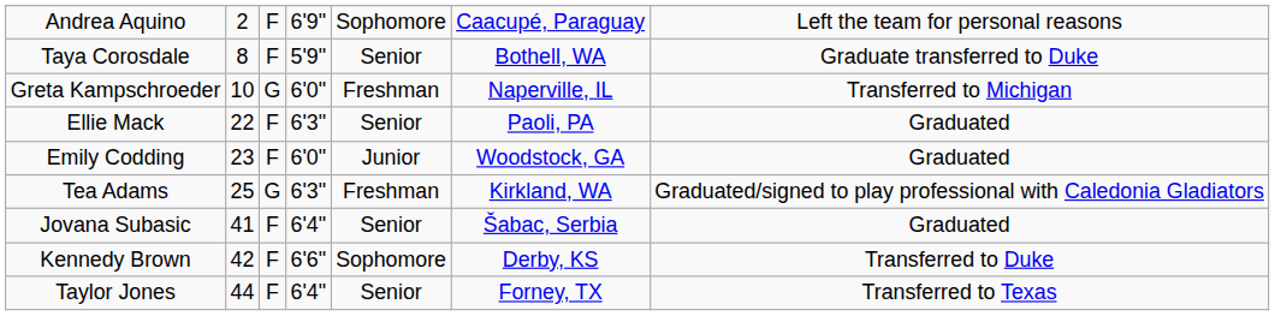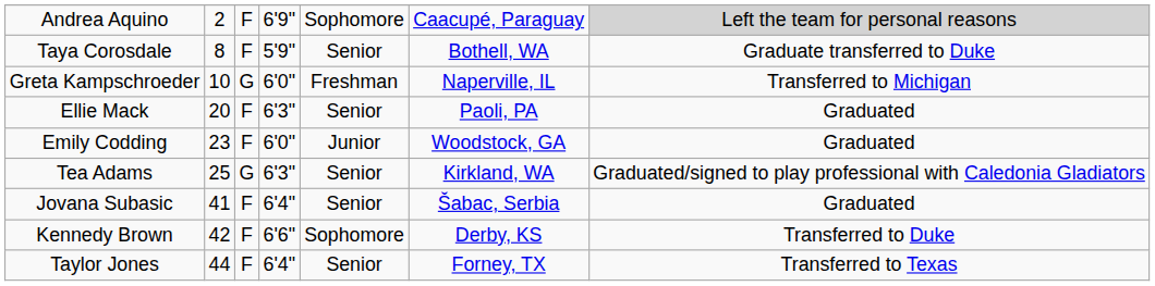Andrea Aquino | column 7: no background -> lightgrey background
Ellie Mack | column 2: 22 -> 20
Tea Adams | column 5: Freshman -> Senior
